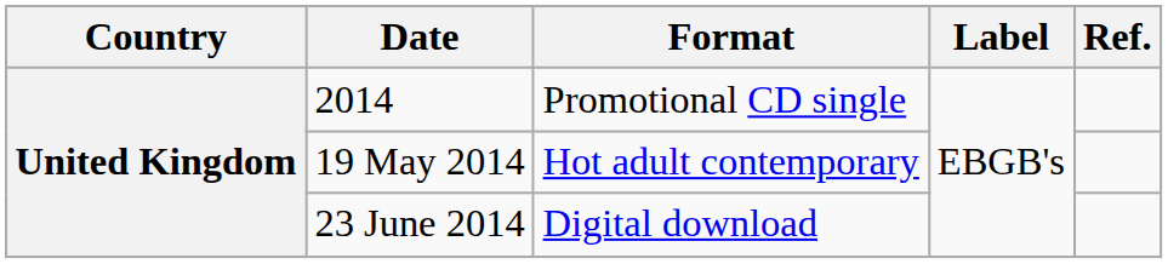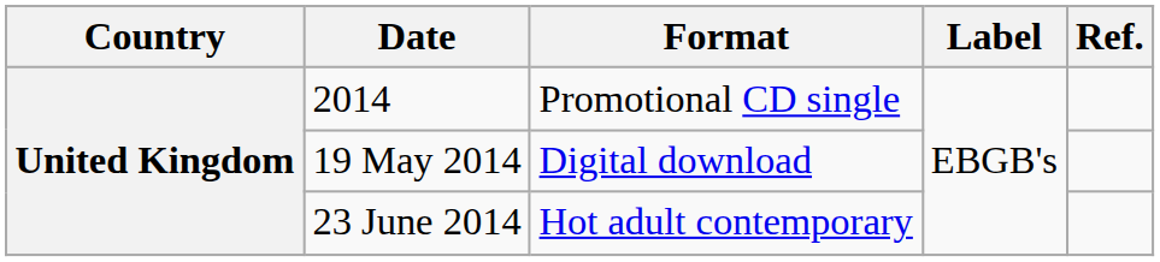19 May 2014 | Format: Hot adult contemporary -> Digital download
23 June 2014 | Format: Digital download -> Hot adult contemporary
